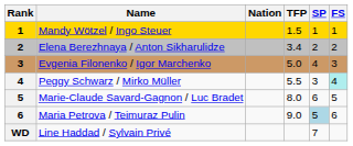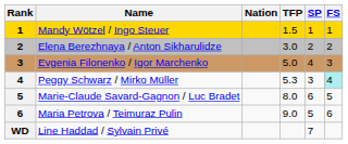Elena Berezhnaya / Anton Sikharulidze | TFP: 3.4 -> 3.0
Peggy Schwarz / Mirko Müller | TFP: 5.5 -> 5.3
Maria Petrova / Teimuraz Pulin | SP: lightblue background -> no background
